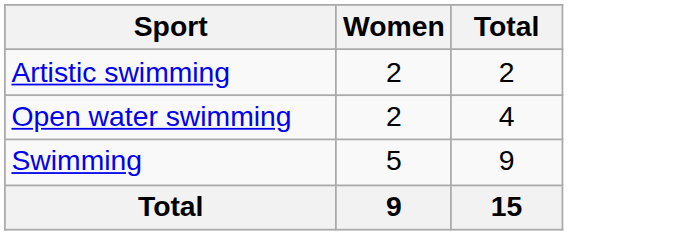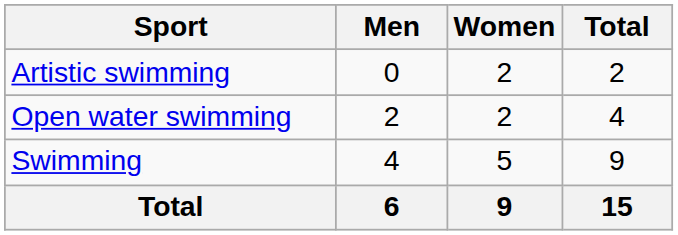+ column: Men | 0 | 2 | 4 | 6
